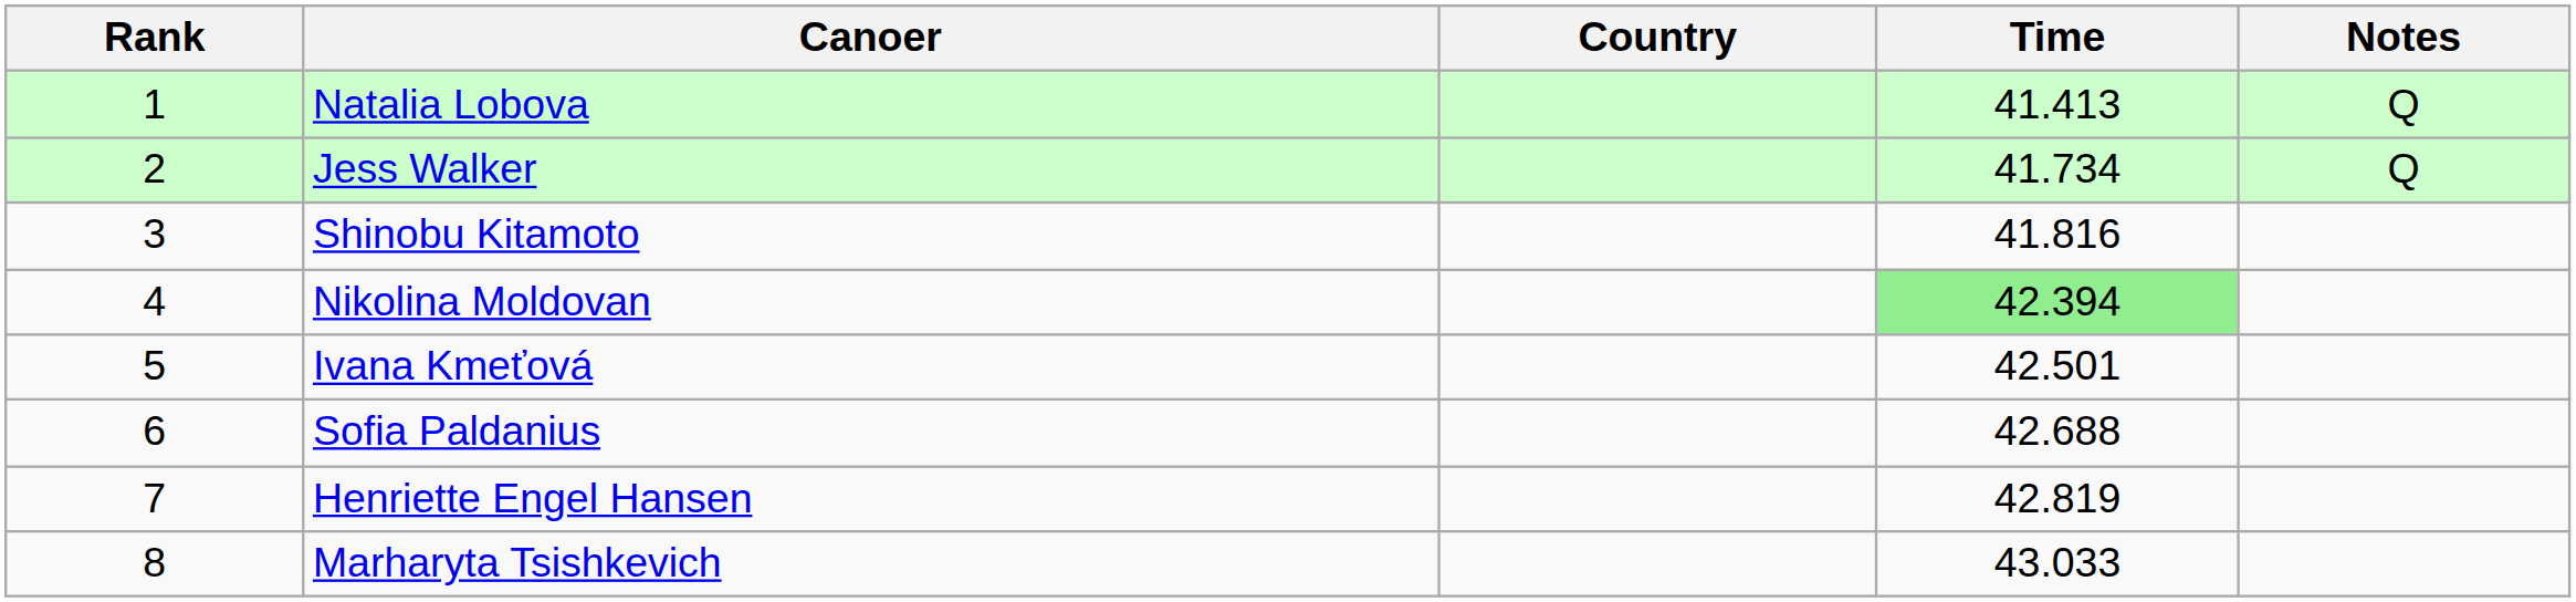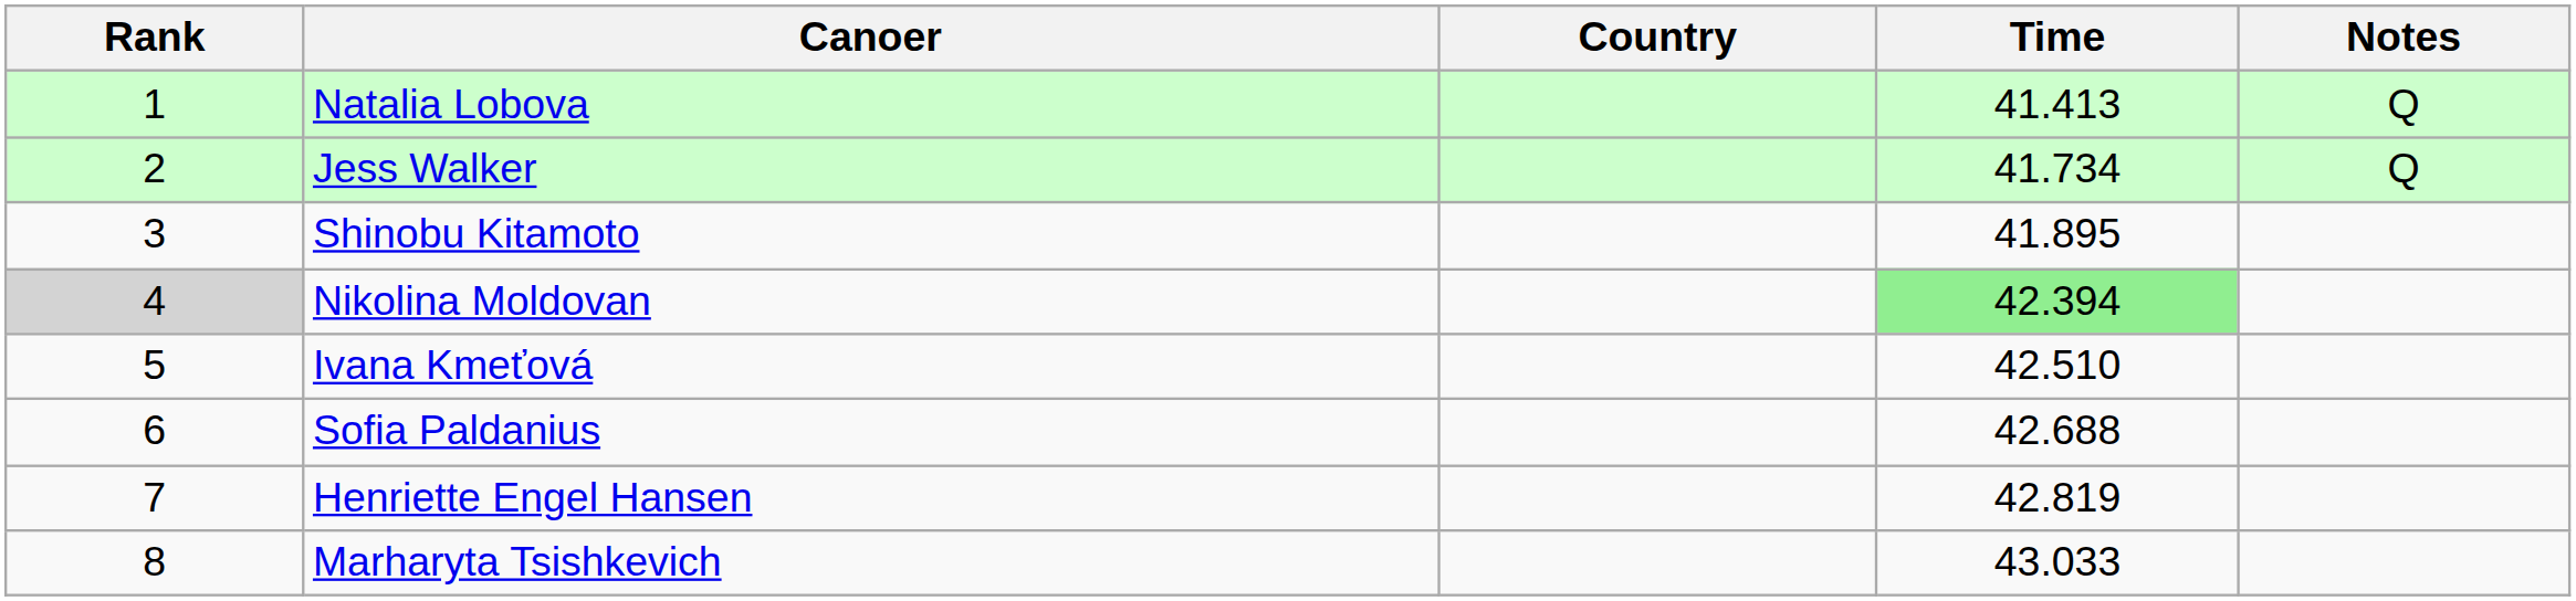Shinobu Kitamoto | Time: 41.816 -> 41.895
Nikolina Moldovan | Rank: no background -> lightgrey background
Ivana Kmeťová | Time: 42.501 -> 42.510
